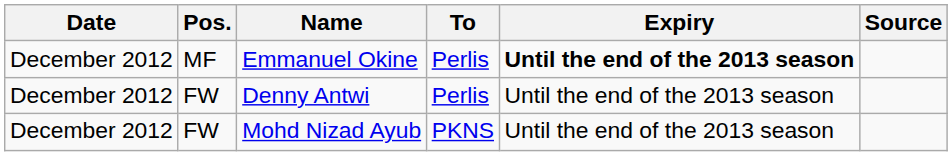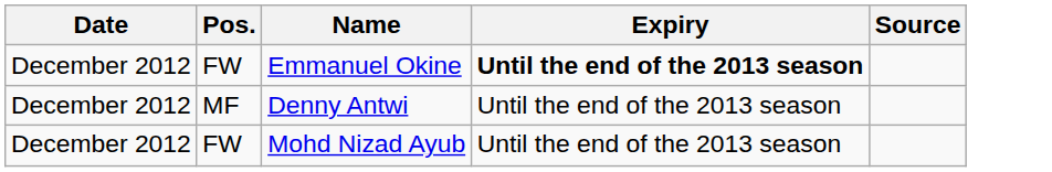- column: To | Perlis | Perlis | PKNS
Emmanuel Okine | Pos.: MF -> FW
Denny Antwi | Pos.: FW -> MF
